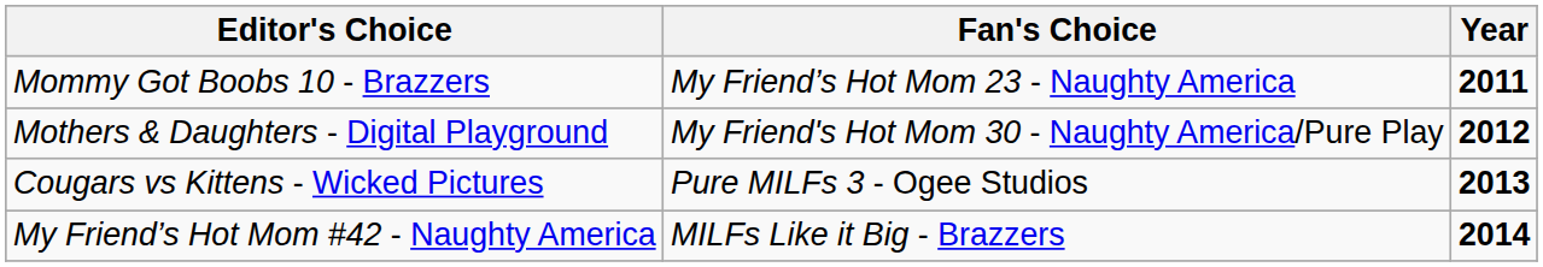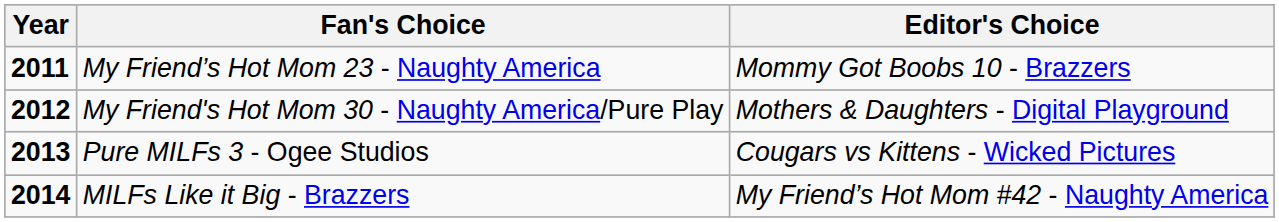columns swapped: Year <-> Editor's Choice
